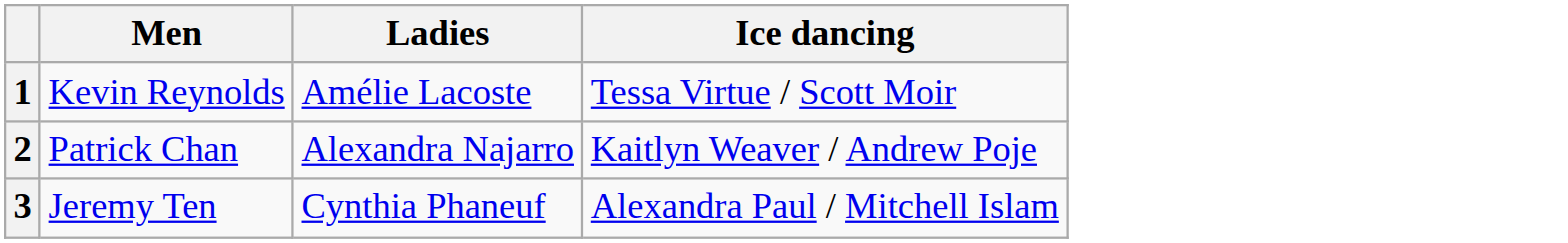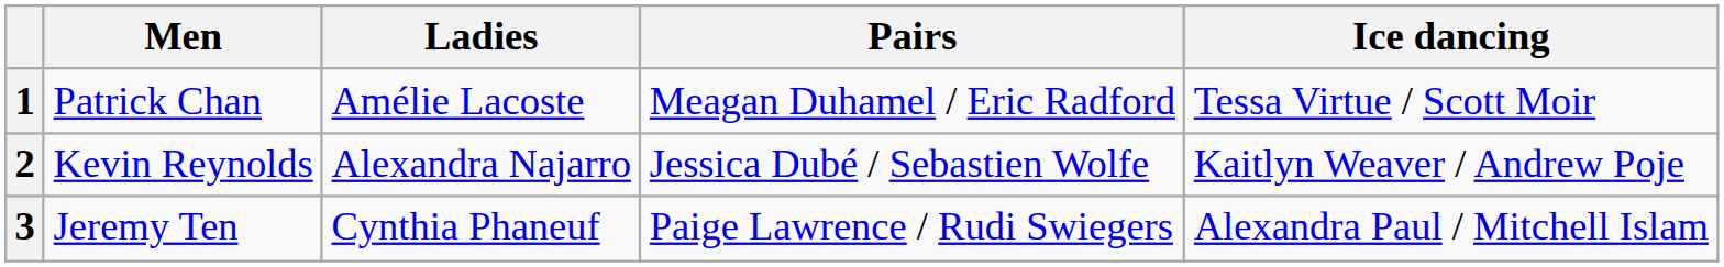+ column: Pairs | Meagan Duhamel / Eric Radford | Jessica Dubé / Sebastien Wolfe | Paige Lawrence / Rudi Swiegers
1 | Men: Kevin Reynolds -> Patrick Chan
2 | Men: Patrick Chan -> Kevin Reynolds
